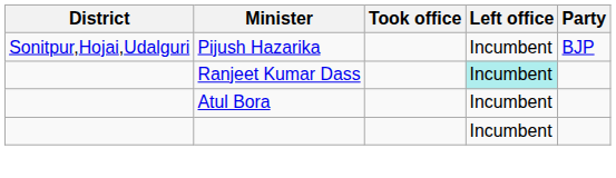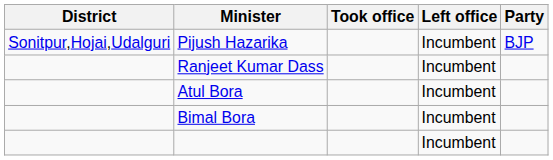Ranjeet Kumar Dass | Left office: paleturquoise background -> no background
+ row: Bimal Bora | Incumbent
